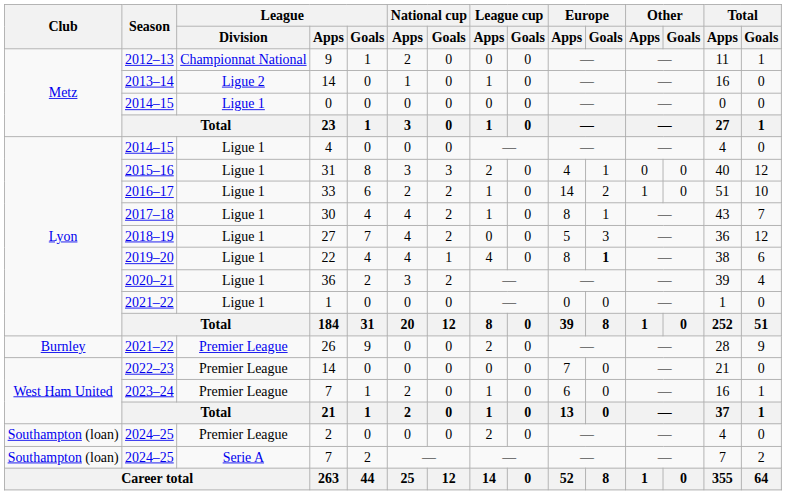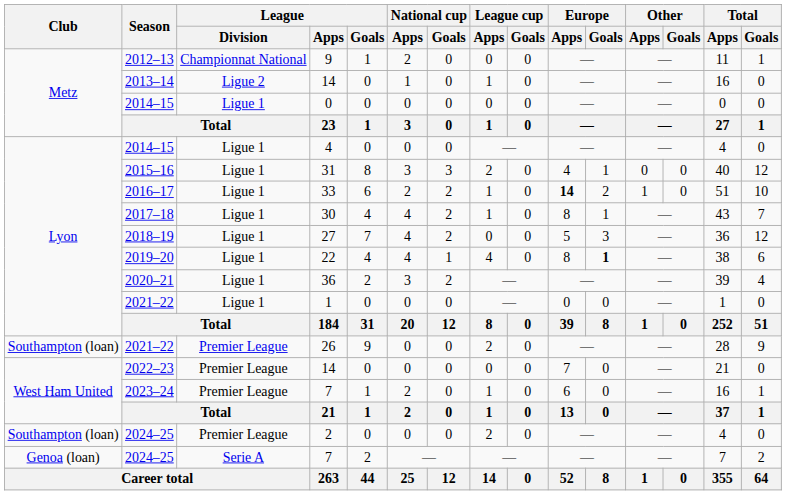33 | Europe / Apps: normal -> bold
26 | Club: Burnley -> Southampton (loan)
2024–25 / 7 | Club: Southampton (loan) -> Genoa (loan)
